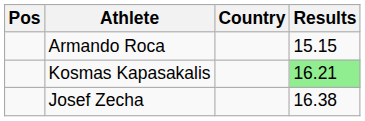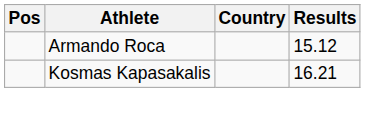Armando Roca | Results: 15.15 -> 15.12
Kosmas Kapasakalis | Results: lightgreen background -> no background
- row: Josef Zecha | 16.38
